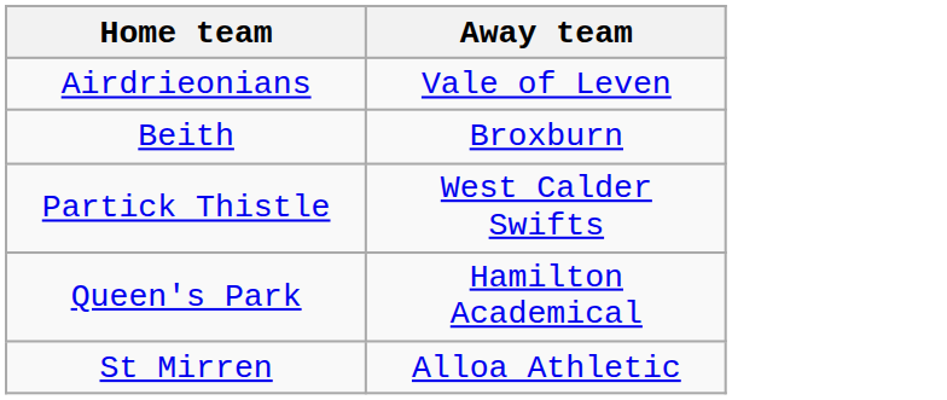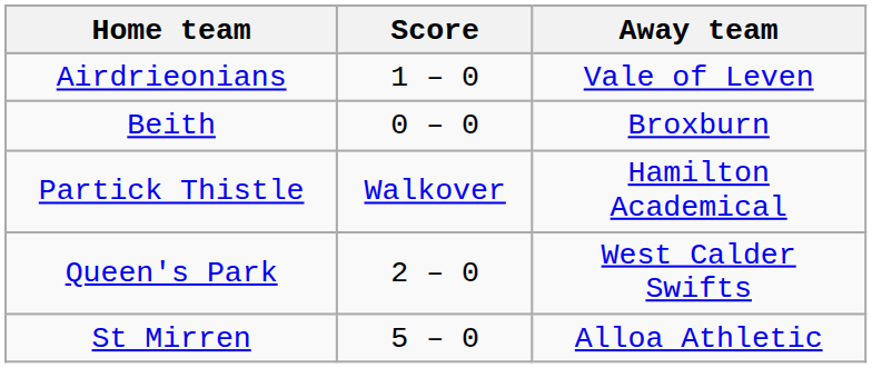+ column: Score | 1 – 0 | 0 – 0 | Walkover | 2 – 0 | 5 – 0
Partick Thistle | Away team: West Calder Swifts -> Hamilton Academical
Queen's Park | Away team: Hamilton Academical -> West Calder Swifts
